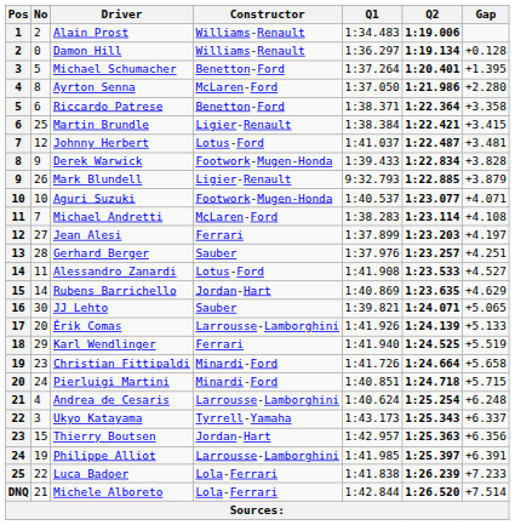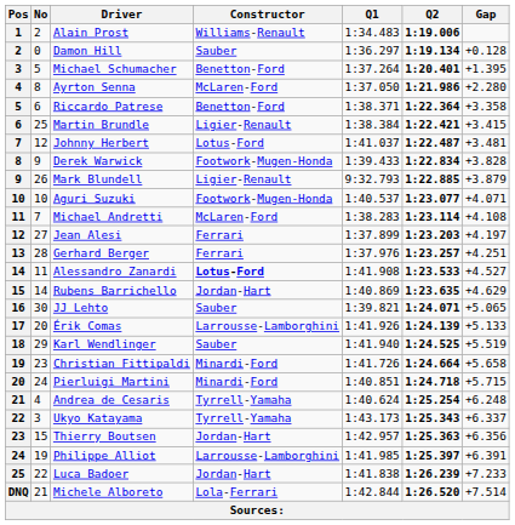Damon Hill | Constructor: Williams-Renault -> Sauber
Gerhard Berger | Constructor: Sauber -> Ferrari
Alessandro Zanardi | Constructor: normal -> bold
Karl Wendlinger | Constructor: Ferrari -> Sauber
Andrea de Cesaris | Constructor: Larrousse-Lamborghini -> Tyrrell-Yamaha
Luca Badoer | Constructor: Lola-Ferrari -> Jordan-Hart
